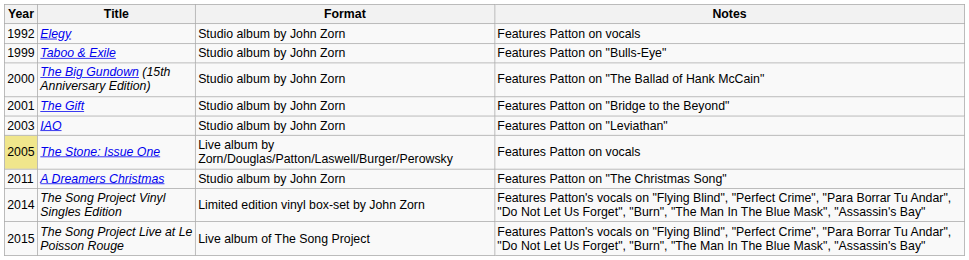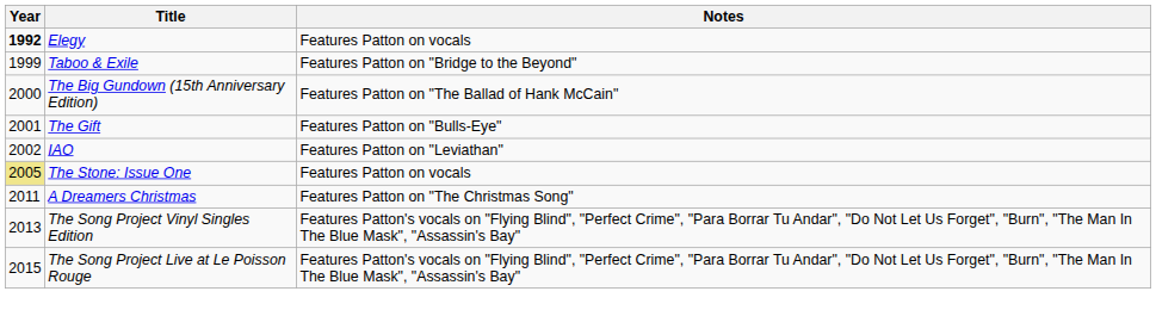- column: Format | Studio album by John Zorn | Studio album by John Zorn | Studio album by John Zorn | Studio album by John Zorn | Studio album by John Zorn | Live album by Zorn/Douglas/Patton/Laswell/Burger/Perowsky | Studio album by John Zorn | Limited edition vinyl box-set by John Zorn | Live album of The Song Project
Elegy | Year: normal -> bold
Taboo & Exile | Notes: Features Patton on "Bulls-Eye" -> Features Patton on "Bridge to the Beyond"
The Gift | Notes: Features Patton on "Bridge to the Beyond" -> Features Patton on "Bulls-Eye"
IAO | Year: 2003 -> 2002
The Song Project Vinyl Singles Edition | Year: 2014 -> 2013
